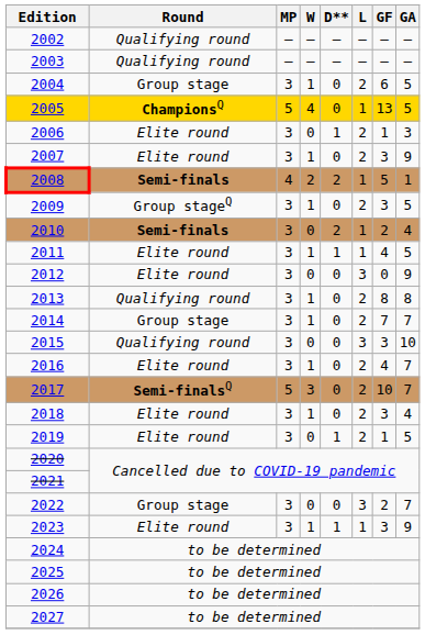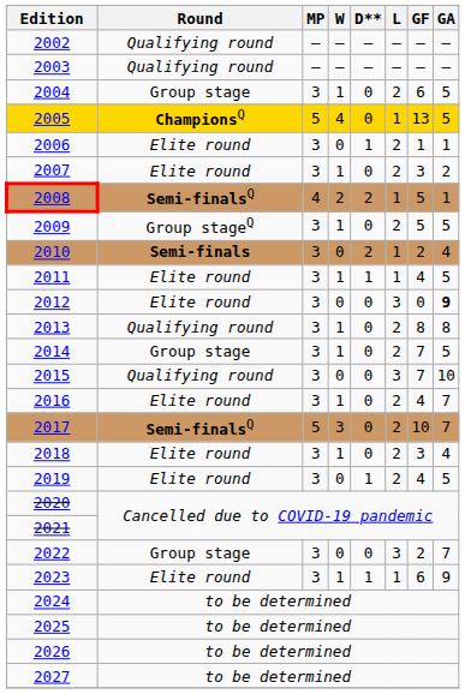2006 | GA: 3 -> 1
2007 | GA: 9 -> 2
2008 | Round: Semi-finals -> Semi-finalsQ
2009 | GF: 3 -> 5
2012 | GA: normal -> bold
2014 | GA: 7 -> 5
2015 | GF: 3 -> 7
2019 | GF: 1 -> 4
2023 | GF: 3 -> 6
